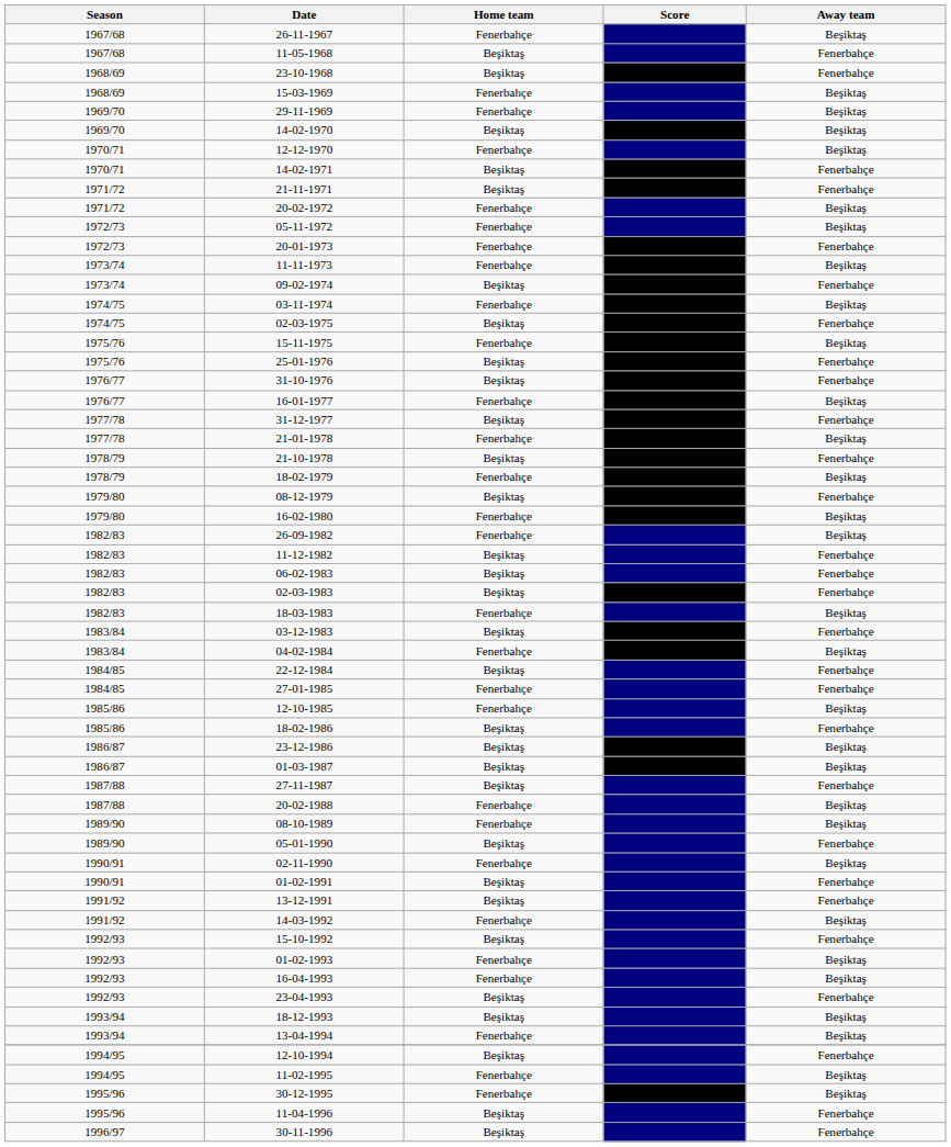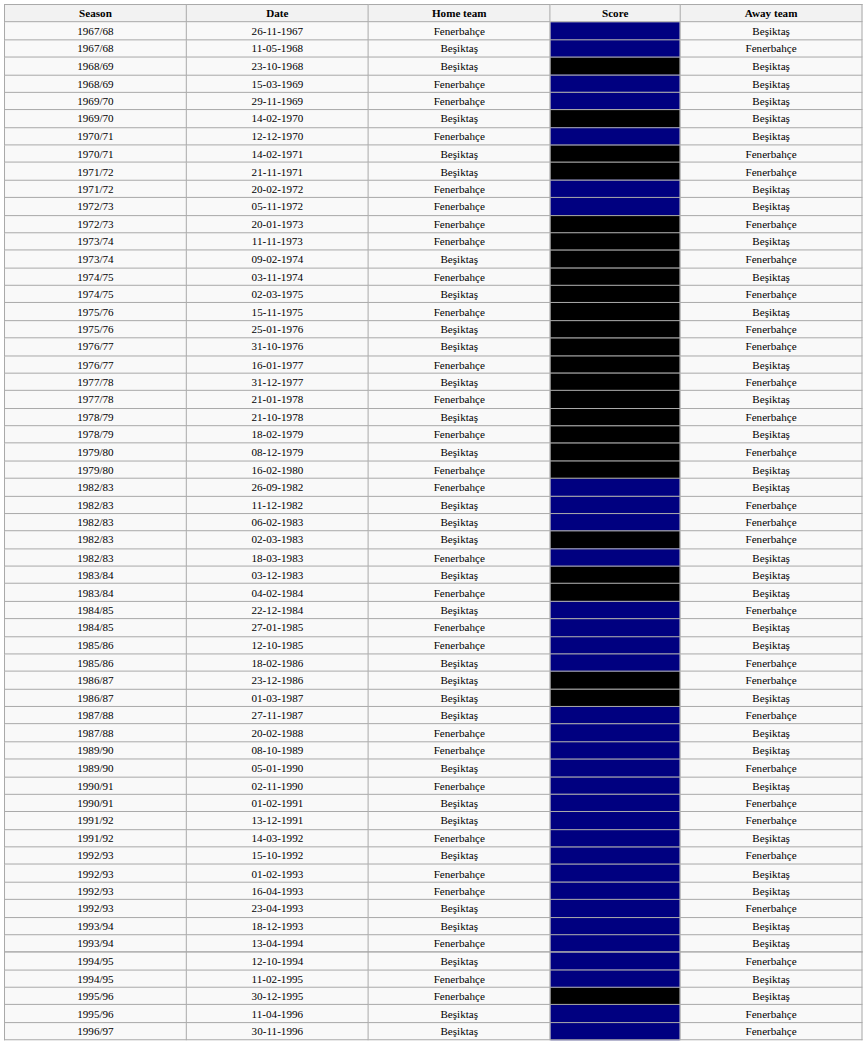23-10-1968 | Away team: Fenerbahçe -> Beşiktaş
03-12-1983 | Away team: Fenerbahçe -> Beşiktaş
27-01-1985 | Away team: Fenerbahçe -> Beşiktaş
23-12-1986 | Away team: Beşiktaş -> Fenerbahçe
